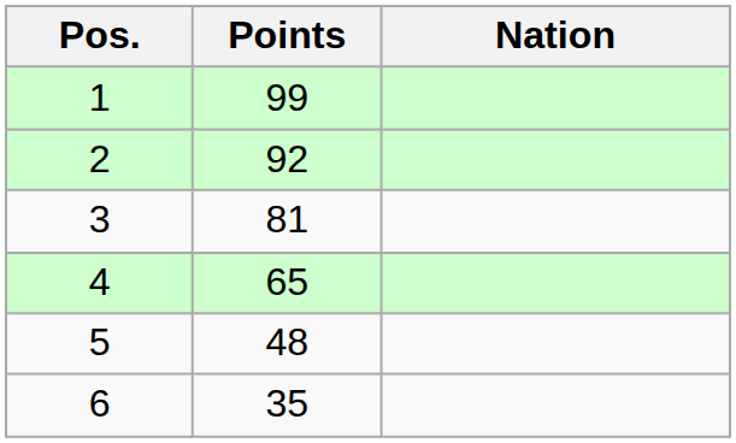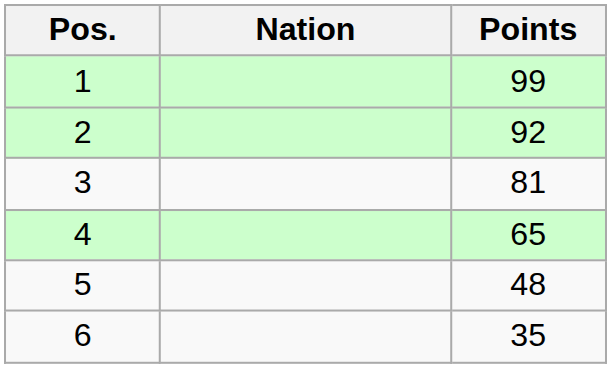columns swapped: Nation <-> Points
